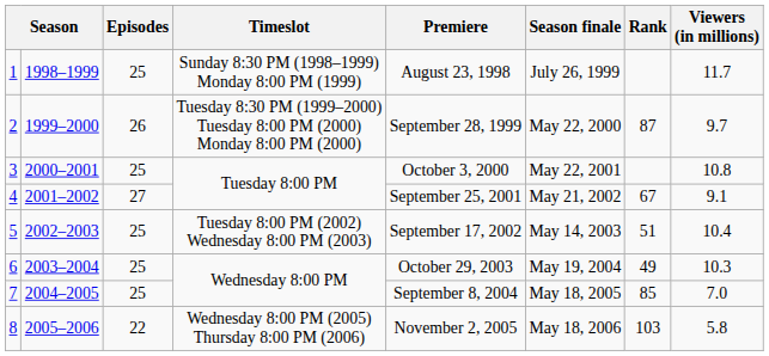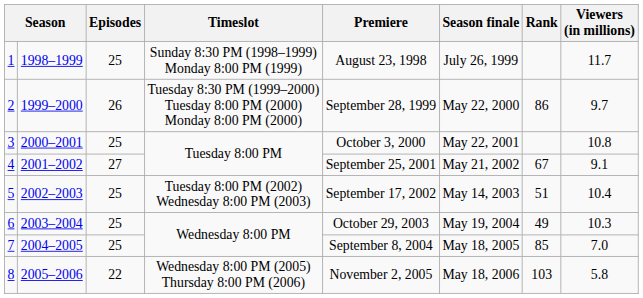2 | Rank: 87 -> 86
